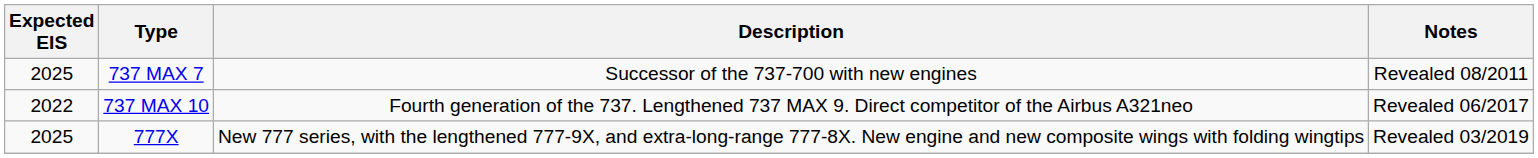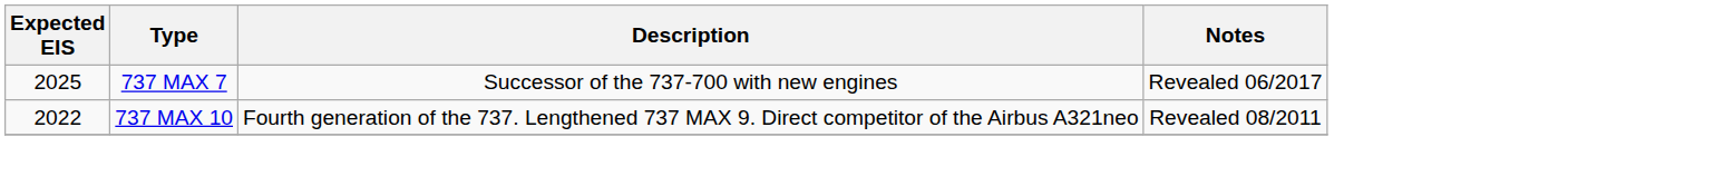737 MAX 7 | Notes: Revealed 08/2011 -> Revealed 06/2017
737 MAX 10 | Notes: Revealed 06/2017 -> Revealed 08/2011
- row: 2025 | 777X | New 777 series, with the lengthened 777-9X, and extra-long-range 777-8X. New engine and new composite wings with folding wingtips | Revealed 03/2019
